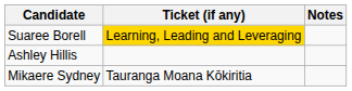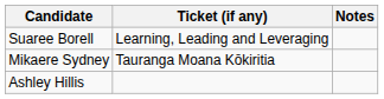Suaree Borell | Ticket (if any): gold background -> no background
rows swapped: Ashley Hillis <-> Mikaere Sydney
